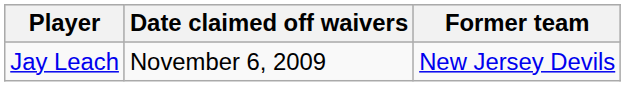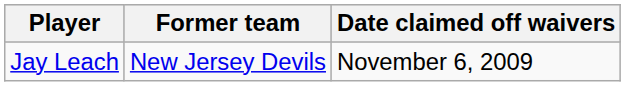columns swapped: Former team <-> Date claimed off waivers
